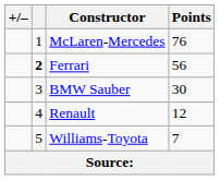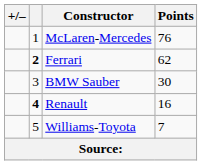Ferrari | Points: 56 -> 62
Renault | column 2: normal -> bold
Renault | Points: 12 -> 16
